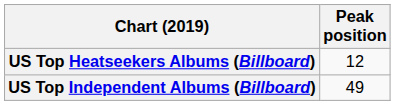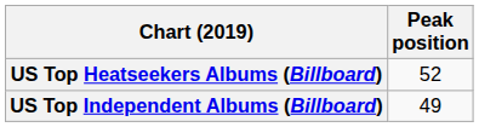US Top Heatseekers Albums (Billboard) | Peak position: 12 -> 52
